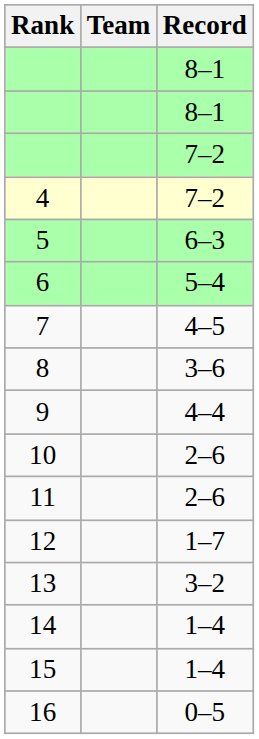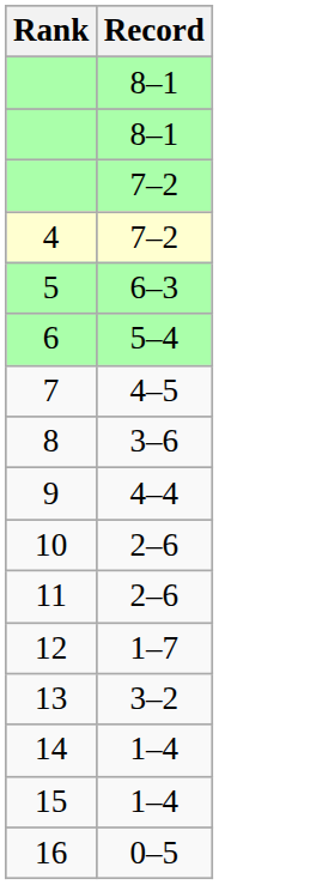- column: Team
